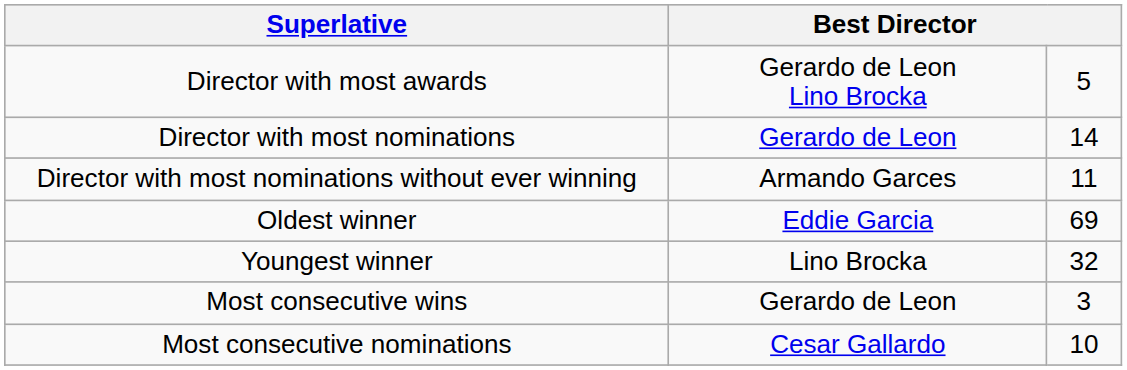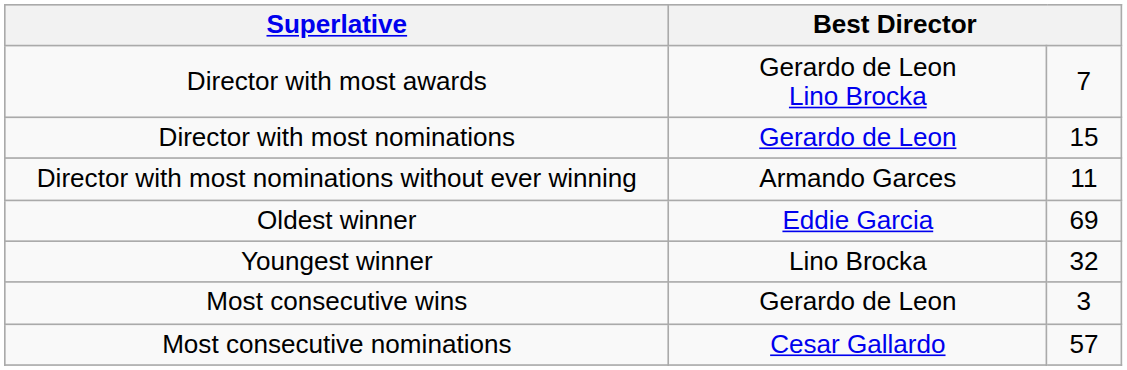Director with most awards | column 3: 5 -> 7
Director with most nominations | column 3: 14 -> 15
Most consecutive nominations | column 3: 10 -> 57
